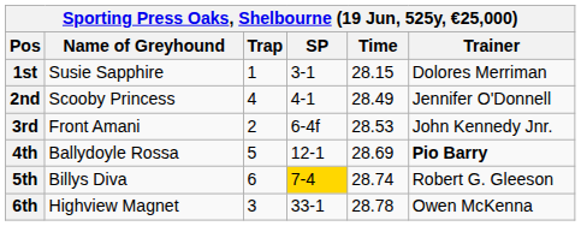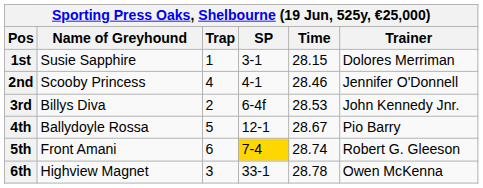2nd | Time: 28.49 -> 28.46
3rd | Name of Greyhound: Front Amani -> Billys Diva
4th | Time: 28.69 -> 28.67
4th | Trainer: bold -> normal
5th | Name of Greyhound: Billys Diva -> Front Amani
